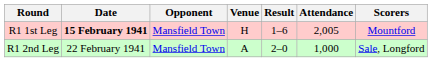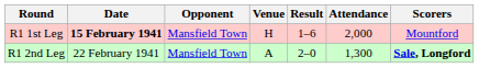R1 1st Leg | Attendance: 2,005 -> 2,000
R1 2nd Leg | Attendance: 1,000 -> 1,300
R1 2nd Leg | Scorers: normal -> bold
